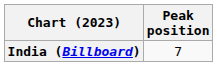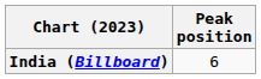India (Billboard) | Peak position: 7 -> 6
